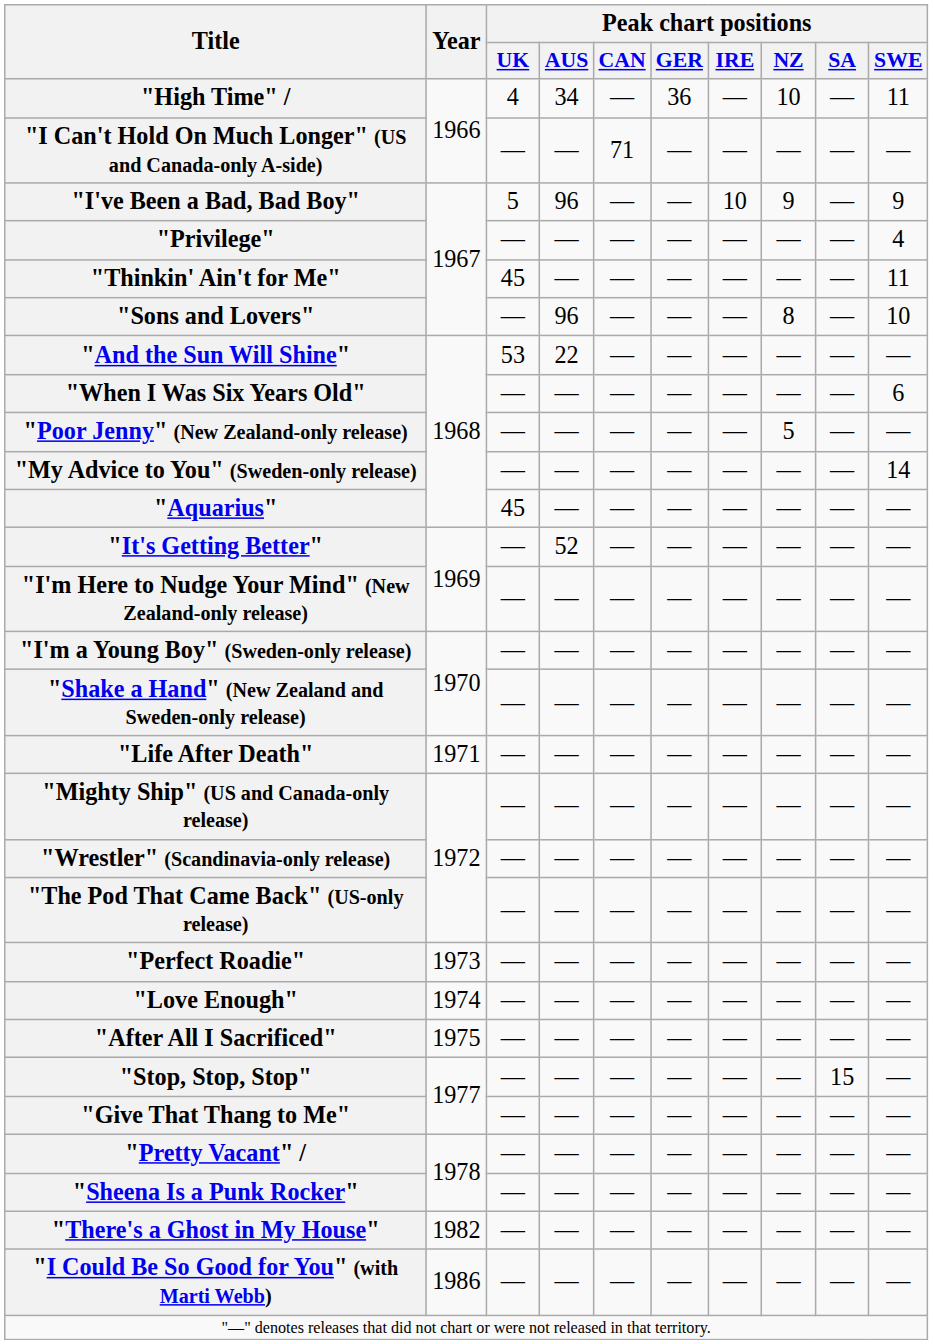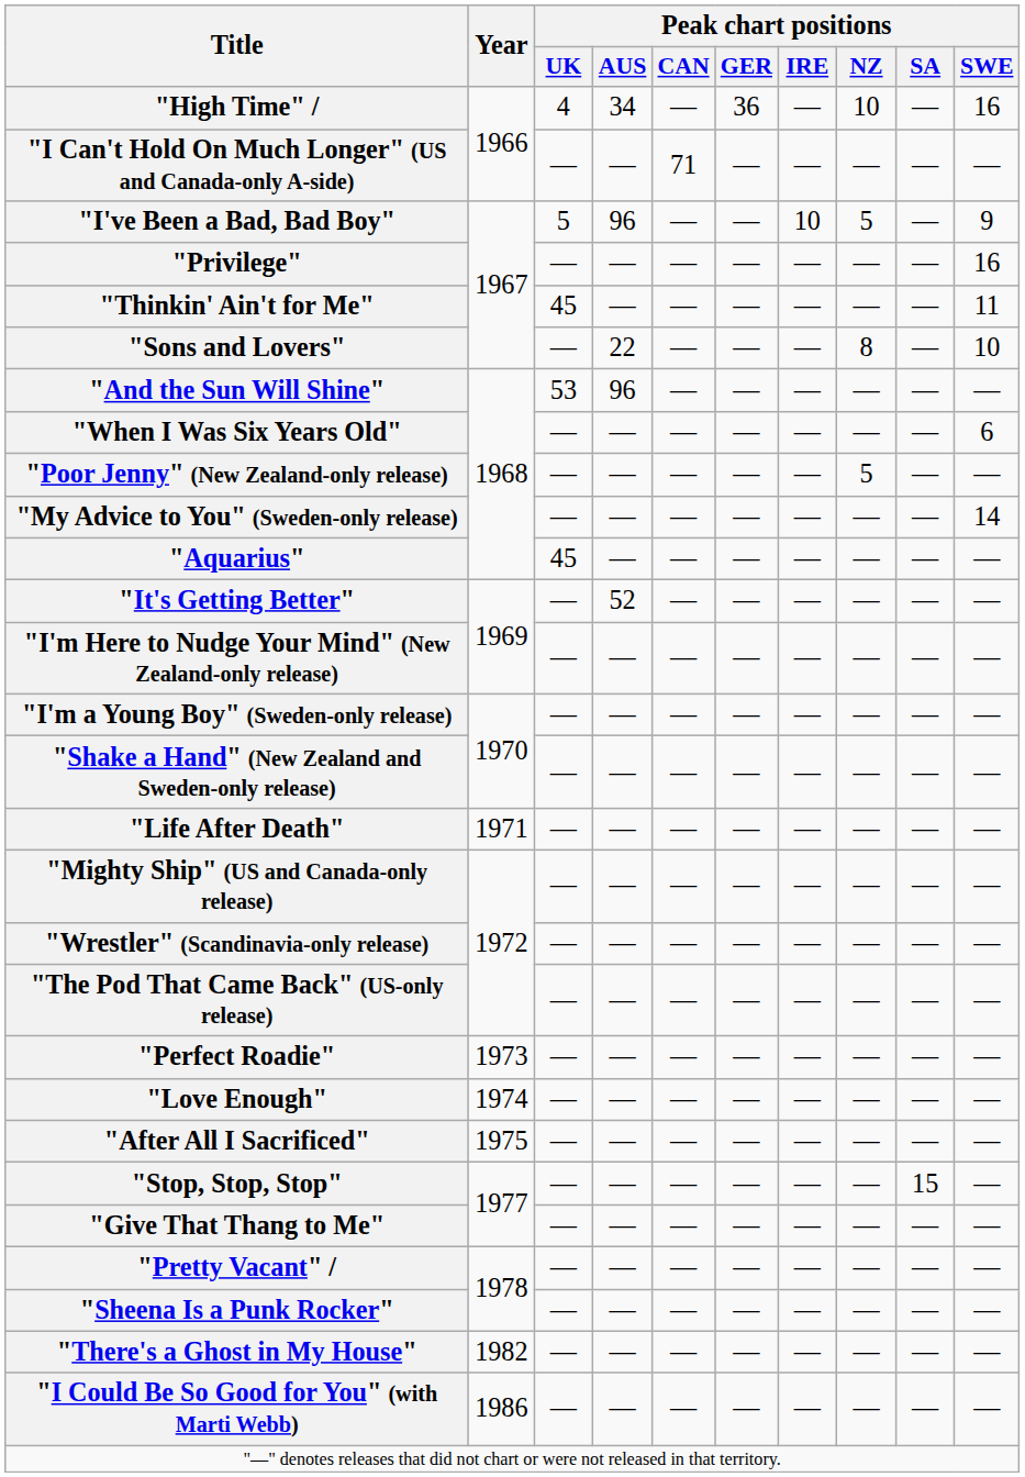"High Time" / | Peak chart positions / SWE: 11 -> 16
"I've Been a Bad, Bad Boy" | Peak chart positions / NZ: 9 -> 5
"Privilege" | Peak chart positions / SWE: 4 -> 16
"Sons and Lovers" | Peak chart positions / AUS: 96 -> 22
"And the Sun Will Shine" | Peak chart positions / AUS: 22 -> 96
